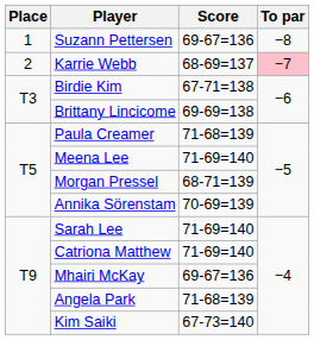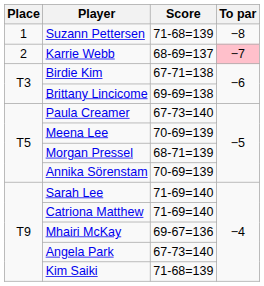Suzann Pettersen | Score: 69-67=136 -> 71-68=139
Paula Creamer | Score: 71-68=139 -> 67-73=140
Meena Lee | Score: 71-69=140 -> 70-69=139
Angela Park | Score: 71-68=139 -> 67-73=140
Kim Saiki | Score: 67-73=140 -> 71-68=139
